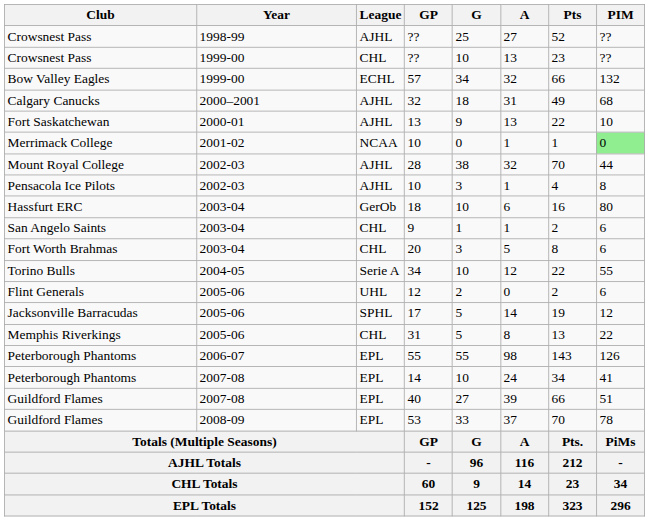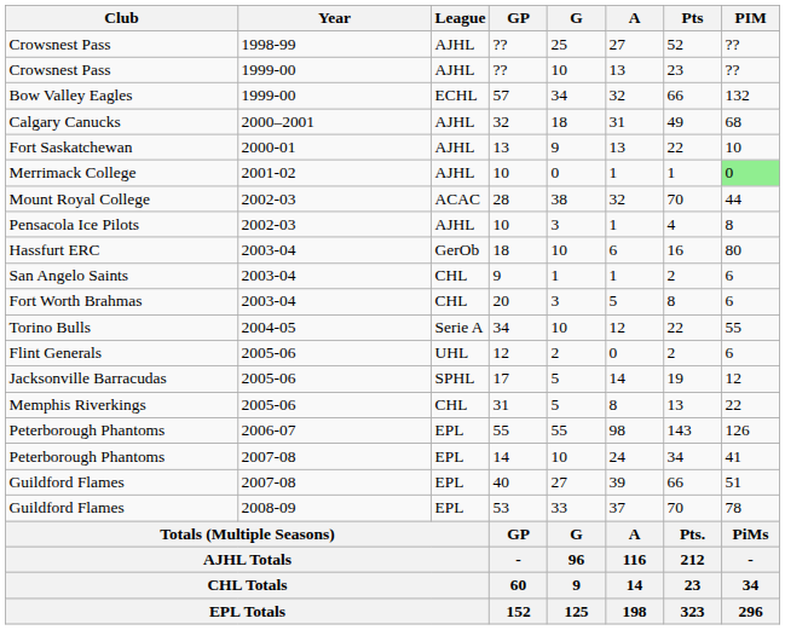1999-00 / ?? | League: CHL -> AJHL
2001-02 / 10 | League: NCAA -> AJHL
28 | League: AJHL -> ACAC
